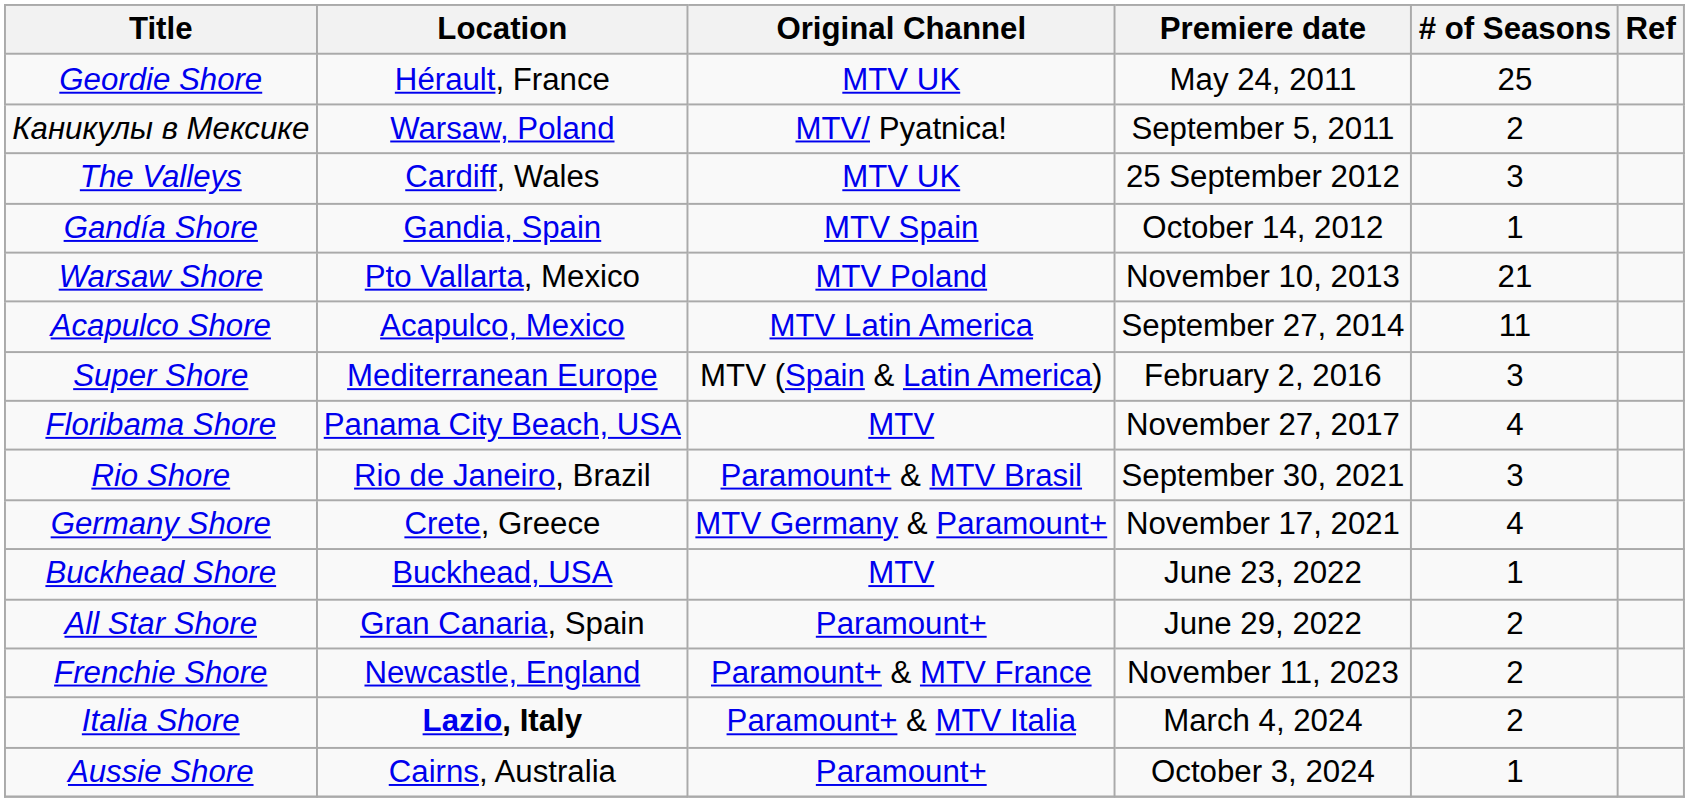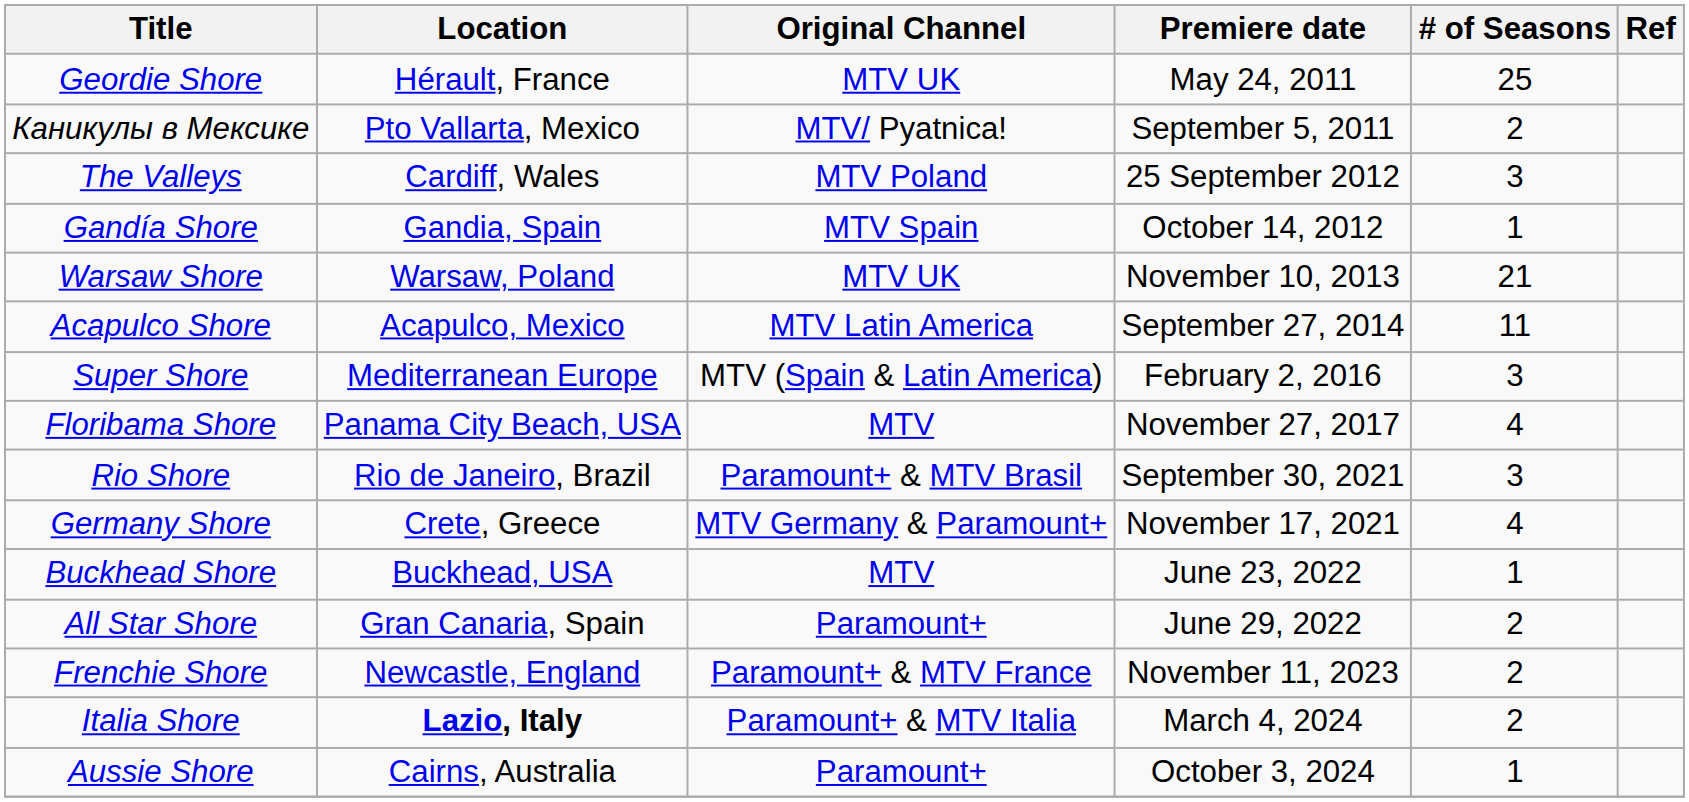Каникулы в Мексике | Location: Warsaw, Poland -> Pto Vallarta, Mexico
The Valleys | Original Channel: MTV UK -> MTV Poland
Warsaw Shore | Location: Pto Vallarta, Mexico -> Warsaw, Poland
Warsaw Shore | Original Channel: MTV Poland -> MTV UK
